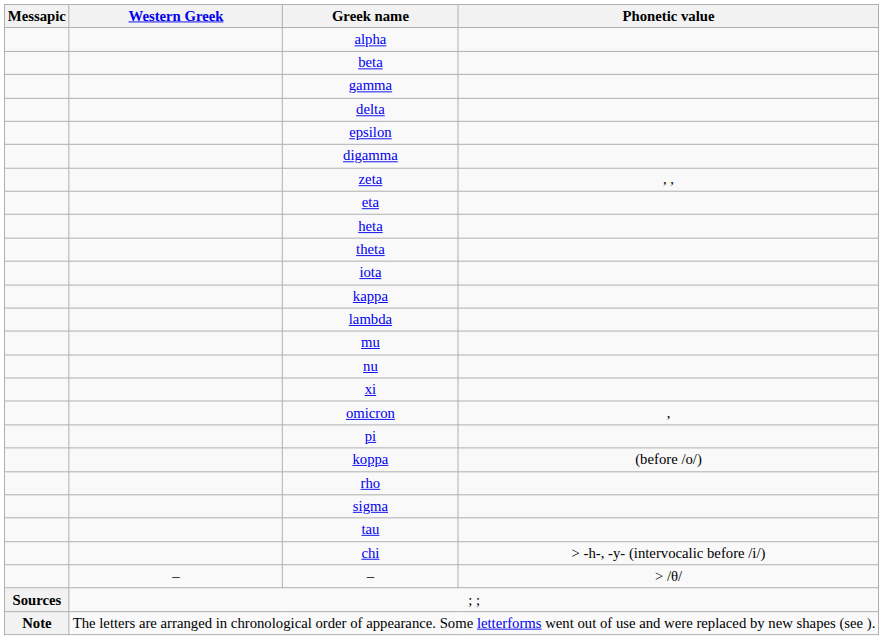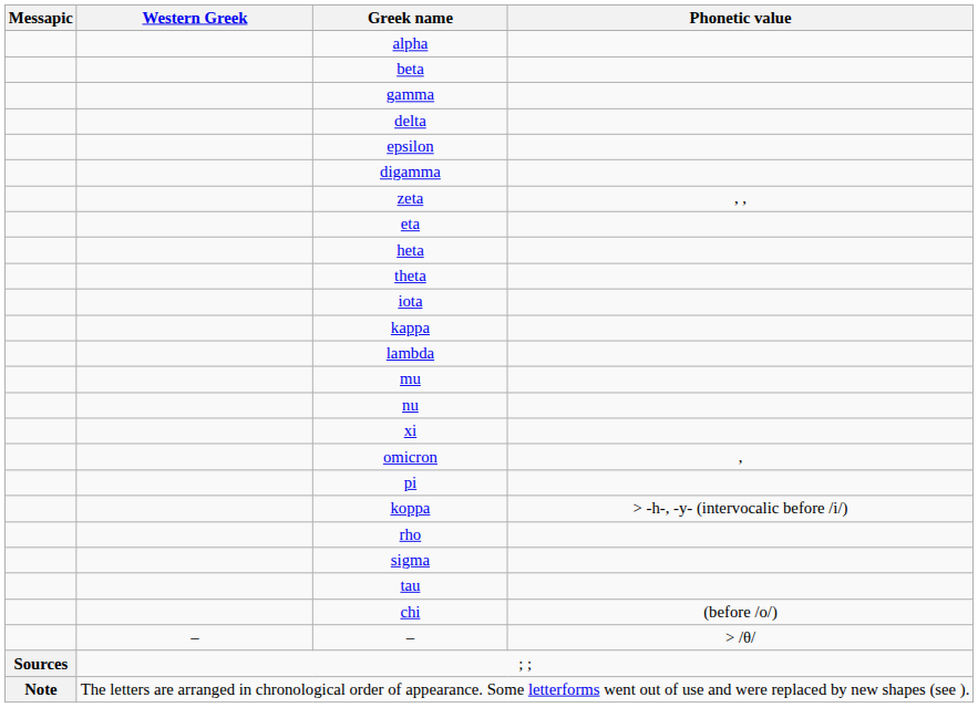koppa | Phonetic value: (before /o/) -> > -h-, -y- (intervocalic before /i/)
chi | Phonetic value: > -h-, -y- (intervocalic before /i/) -> (before /o/)
